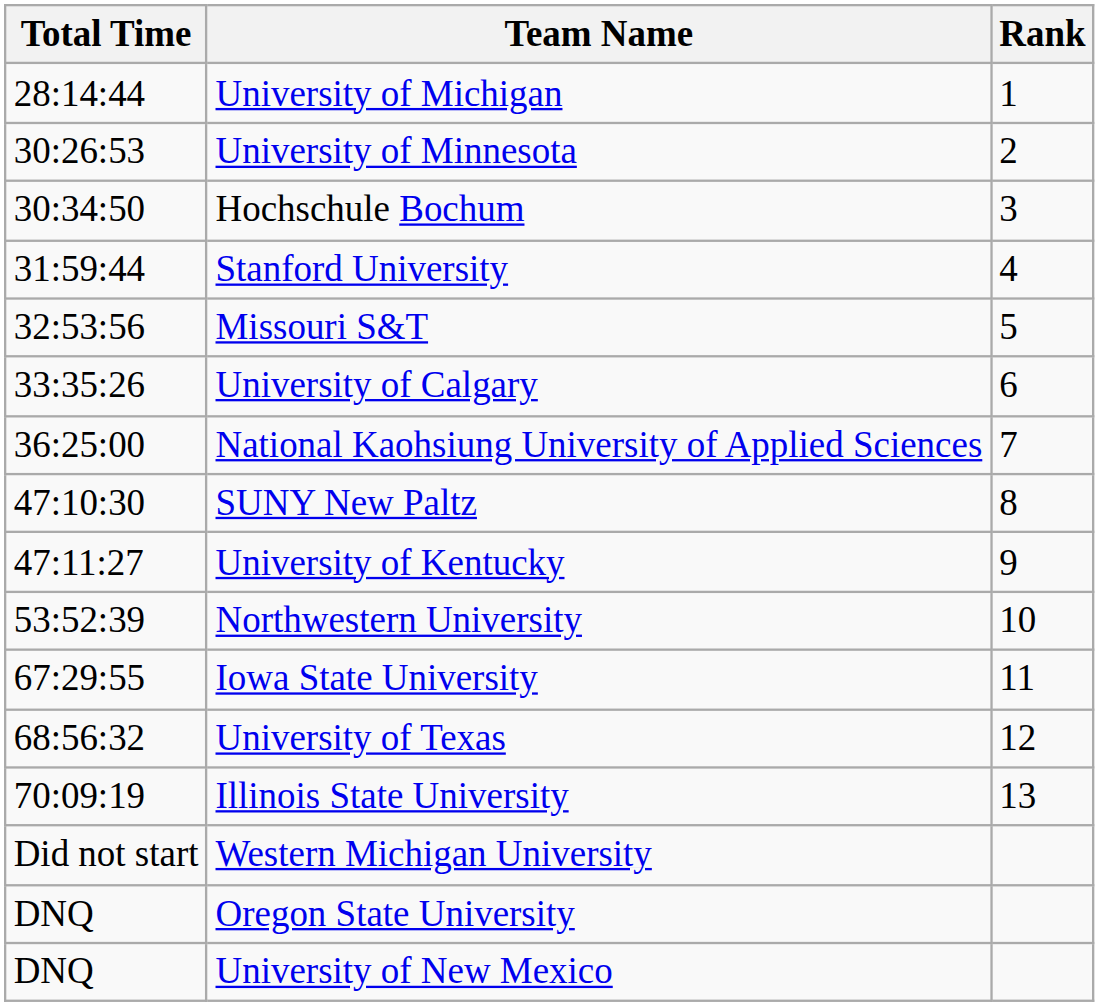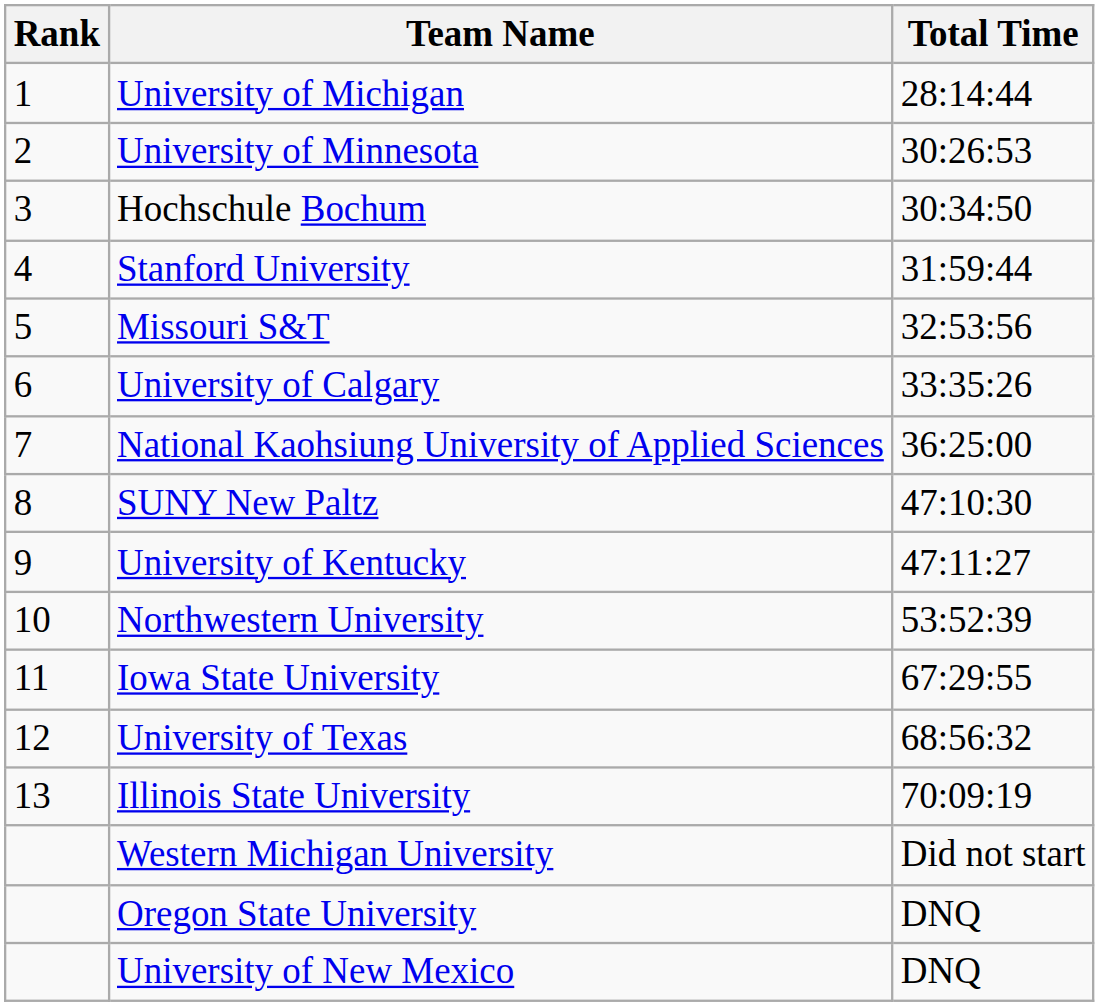columns swapped: Rank <-> Total Time
